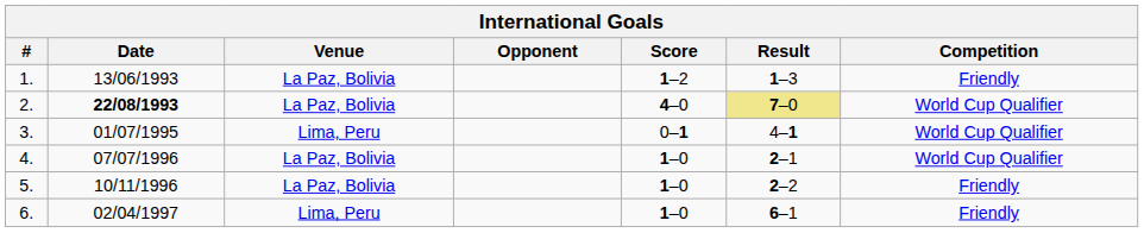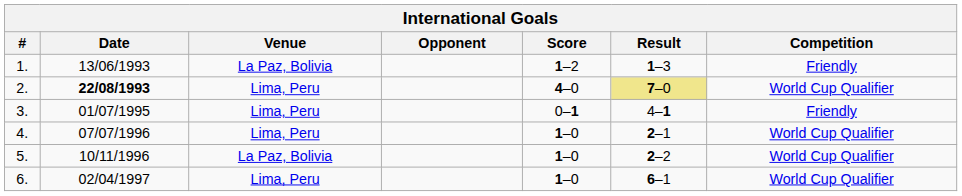2. | Venue: La Paz, Bolivia -> Lima, Peru
3. | Competition: World Cup Qualifier -> Friendly
4. | Venue: La Paz, Bolivia -> Lima, Peru
5. | Competition: Friendly -> World Cup Qualifier
6. | Competition: Friendly -> World Cup Qualifier
